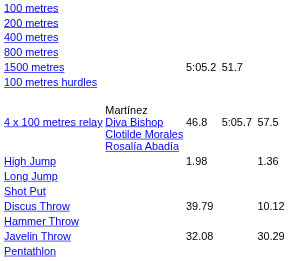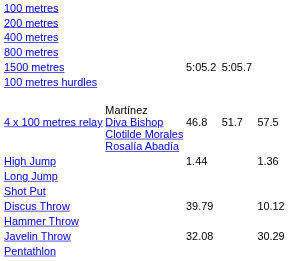1500 metres | column 5: 51.7 -> 5:05.7
4 x 100 metres relay | column 5: 5:05.7 -> 51.7
High Jump | column 3: 1.98 -> 1.44
